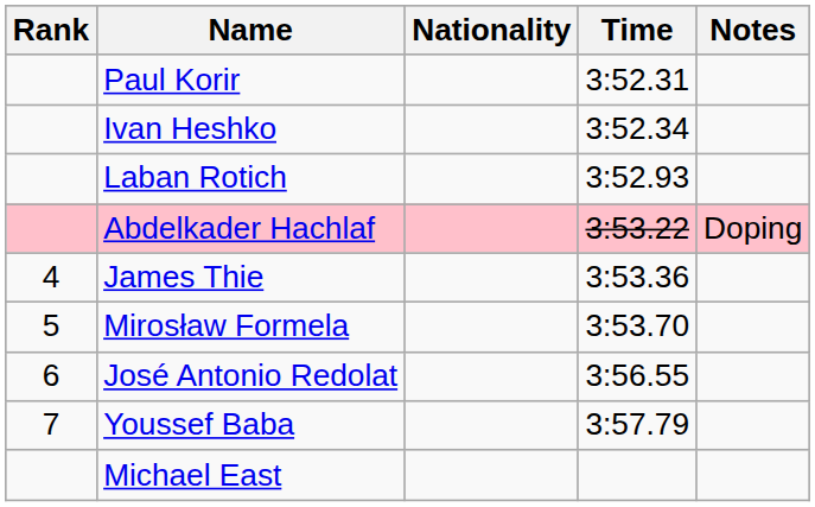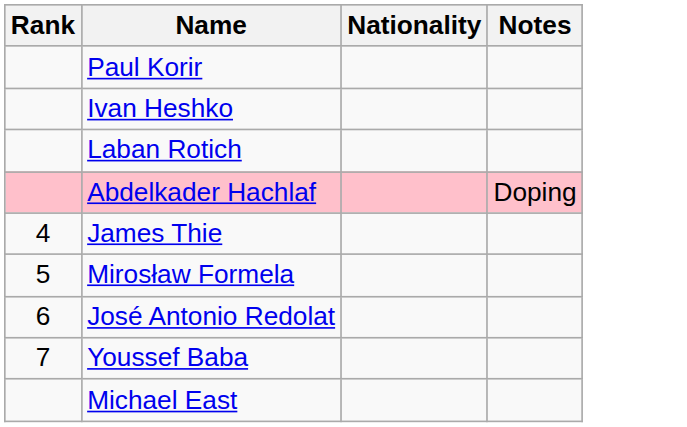- column: Time | 3:52.31 | 3:52.34 | 3:52.93 | 3:53.22 | 3:53.36 | 3:53.70 | 3:56.55 | 3:57.79
